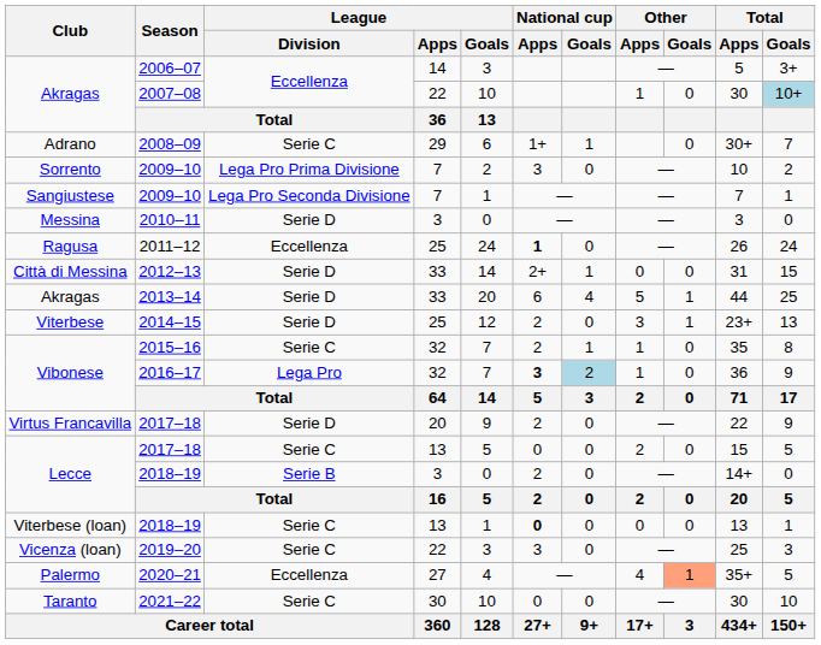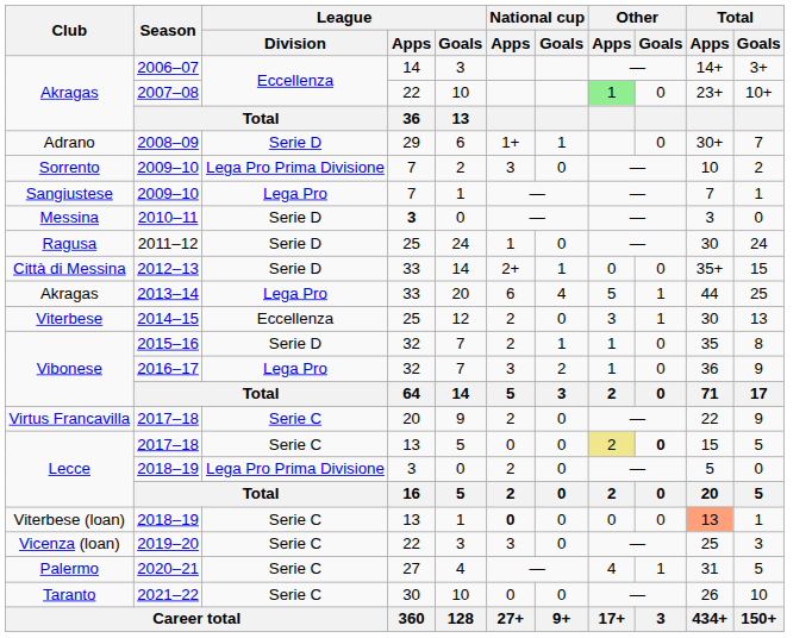2006–07 | Total / Apps: 5 -> 14+
2007–08 | Other / Apps: no background -> lightgreen background
2007–08 | Total / Apps: 30 -> 23+
2007–08 | Total / Goals: lightblue background -> no background
2008–09 | League / Division: Serie C -> Serie D
Sangiustese / 2009–10 | League / Division: Lega Pro Seconda Divisione -> Lega Pro
2010–11 | League / Apps: normal -> bold
2011–12 | League / Division: Eccellenza -> Serie D
2011–12 | National cup / Apps: bold -> normal
2011–12 | Total / Apps: 26 -> 30
2012–13 | Total / Apps: 31 -> 35+
2013–14 | League / Division: Serie D -> Lega Pro
2014–15 | League / Division: Serie D -> Eccellenza
2014–15 | Total / Apps: 23+ -> 30
2015–16 | League / Division: Serie C -> Serie D
2016–17 | National cup / Apps: bold -> normal
2016–17 | National cup / Goals: lightblue background -> no background
Virtus Francavilla / 2017–18 | League / Division: Serie D -> Serie C
Lecce / 2017–18 | Other / Apps: no background -> khaki background
Lecce / 2017–18 | Other / Goals: normal -> bold
Lecce / 2018–19 | League / Division: Serie B -> Lega Pro Prima Divisione
Lecce / 2018–19 | Total / Apps: 14+ -> 5
Viterbese (loan) / 2018–19 | Total / Apps: no background -> lightsalmon background
2020–21 | League / Division: Eccellenza -> Serie C
2020–21 | Other / Goals: lightsalmon background -> no background
2020–21 | Total / Apps: 35+ -> 31
2021–22 | Total / Apps: 30 -> 26
